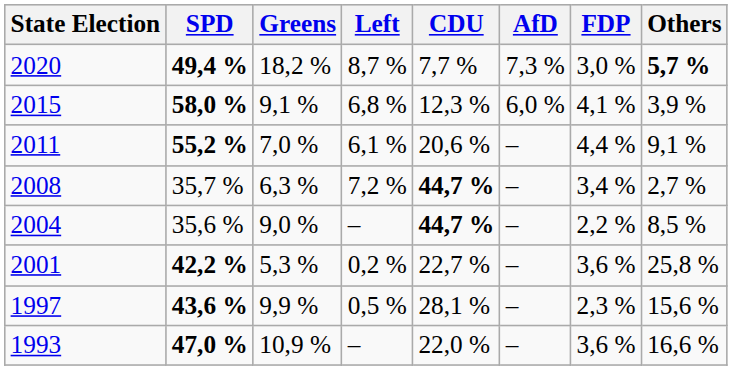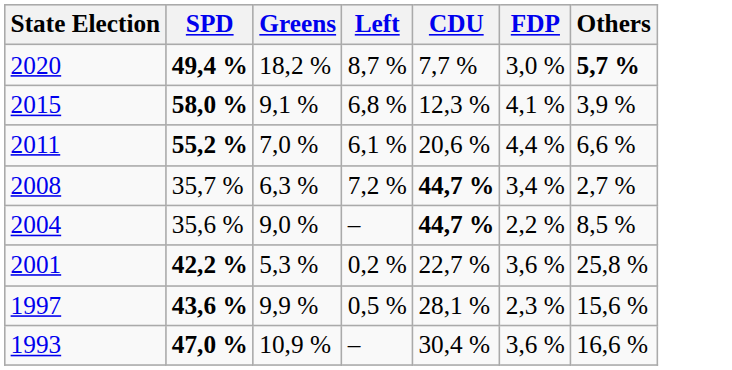- column: AfD | 7,3 % | 6,0 % | – | – | – | – | – | –
2011 | Others: 9,1 % -> 6,6 %
1993 | CDU: 22,0 % -> 30,4 %
